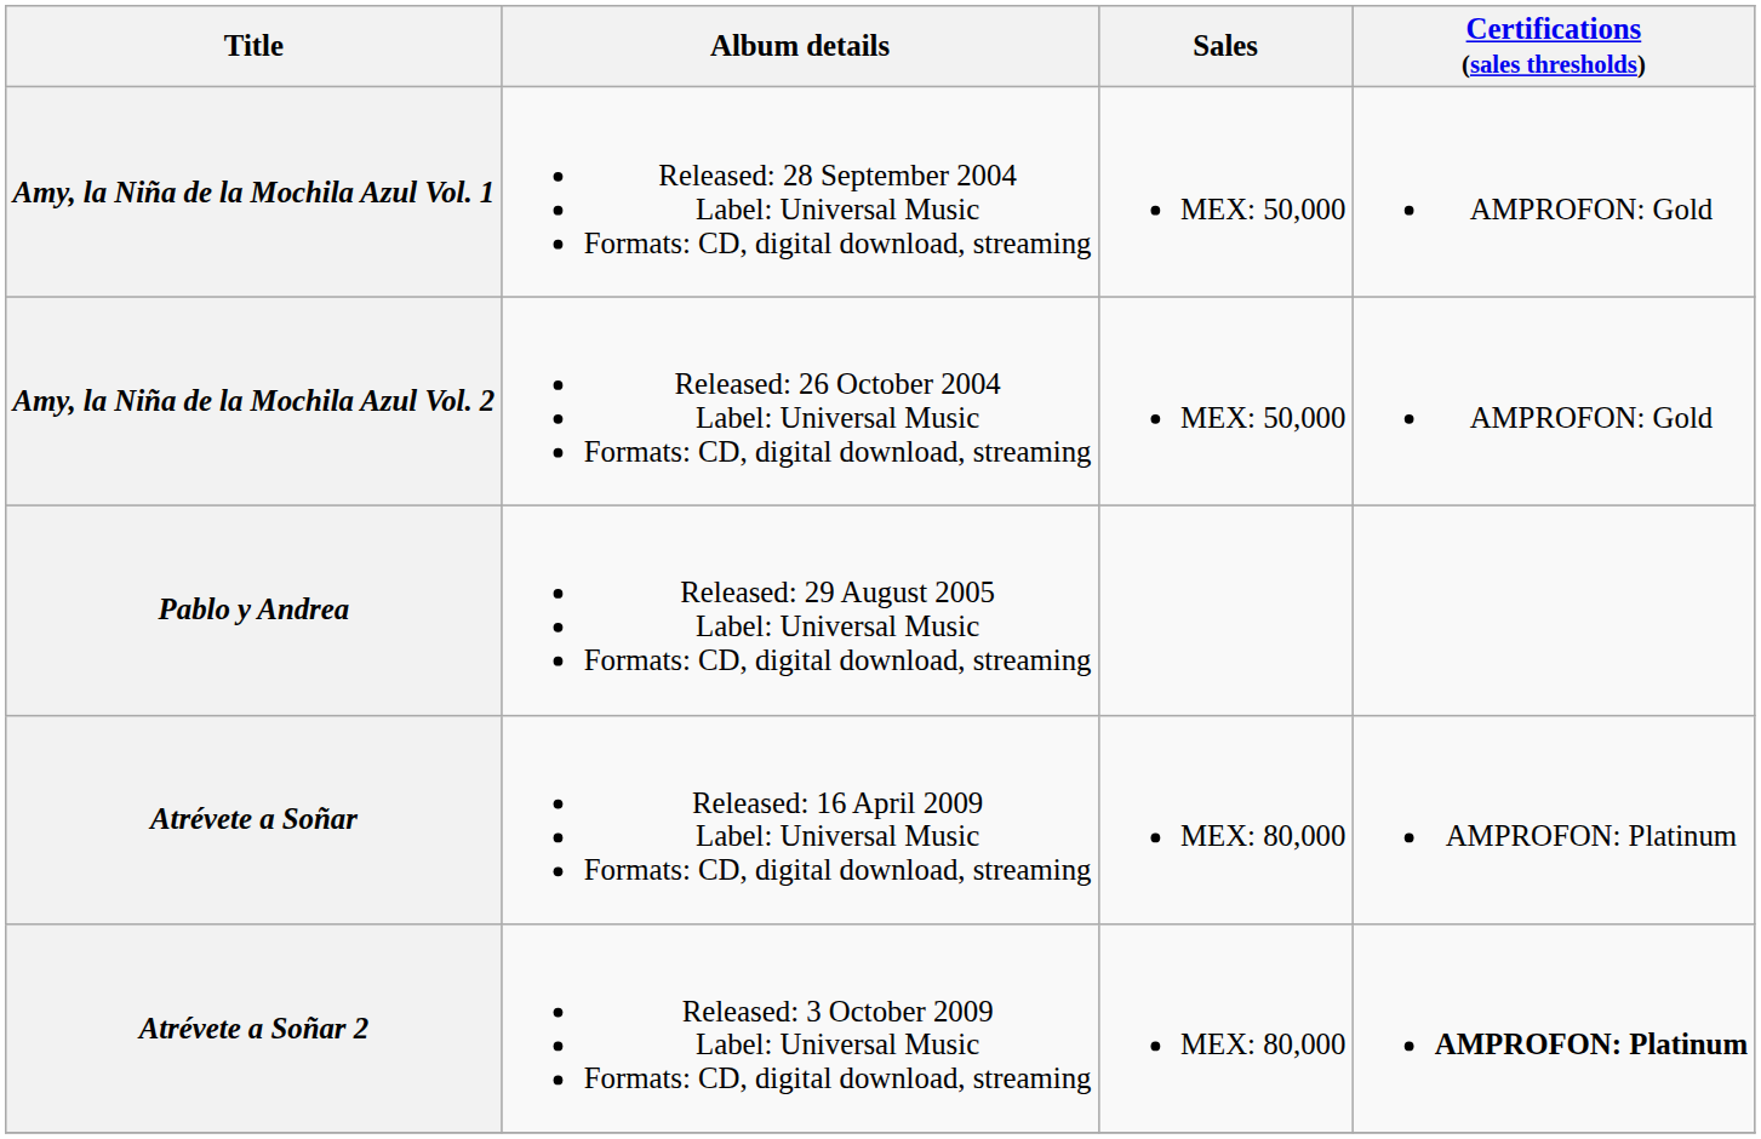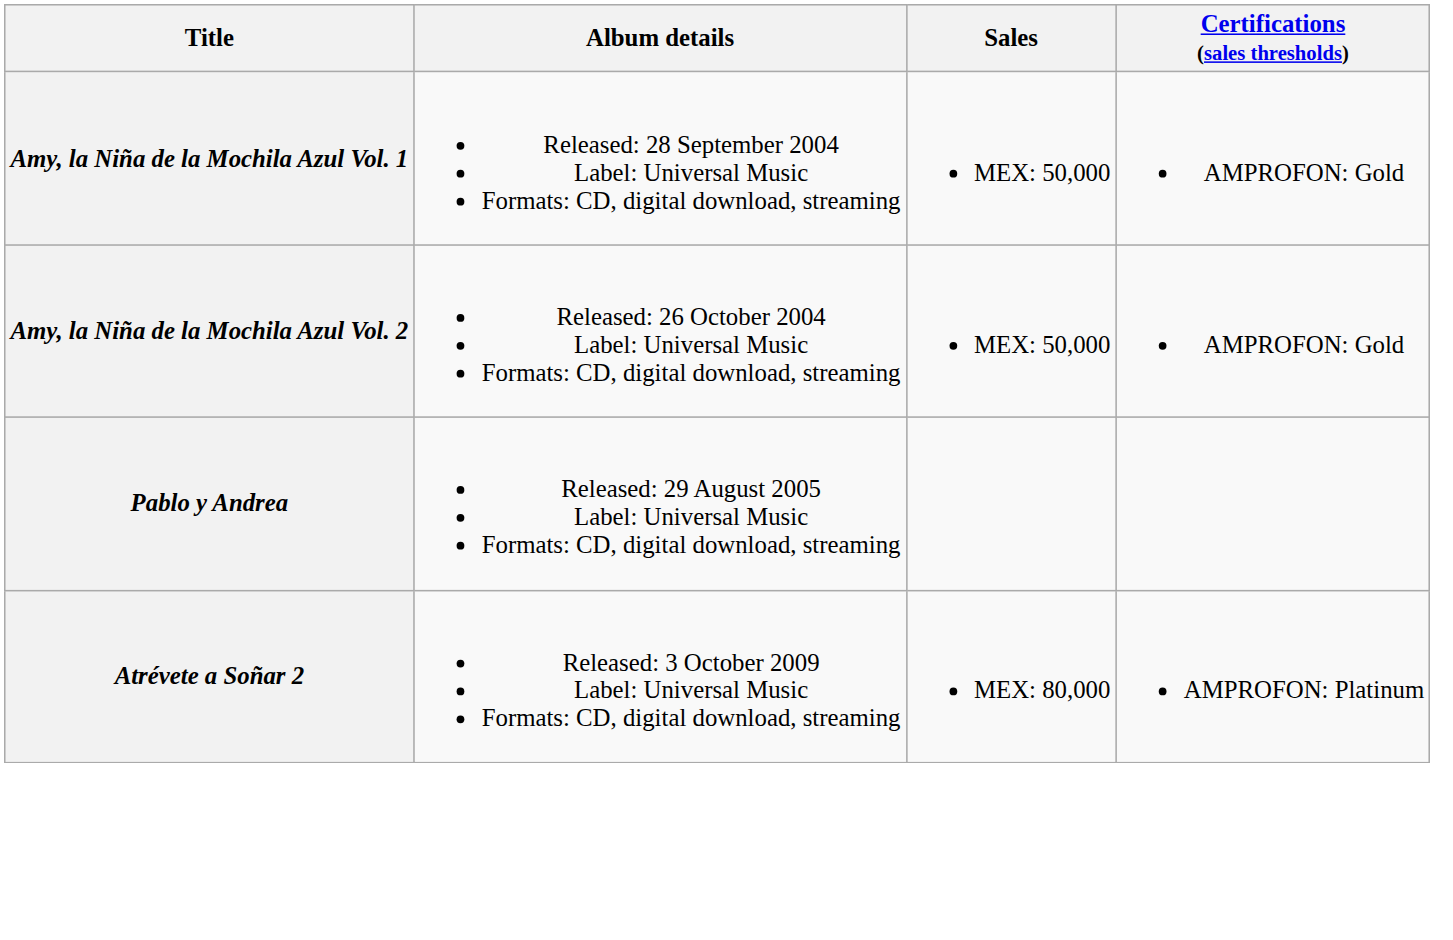- row: Atrévete a Soñar | Released: 16 April 2009 Label: Universal Music Formats: CD, digital download, streaming | MEX: 80,000 | AMPROFON: Platinum
Atrévete a Soñar 2 | Certifications (sales thresholds): bold -> normal
